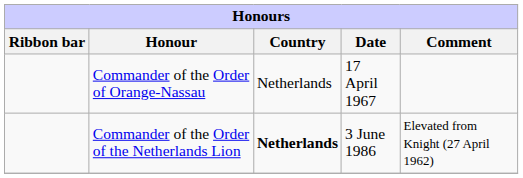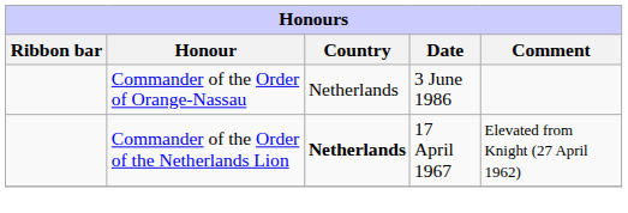Commander of the Order of Orange-Nassau | Date: 17 April 1967 -> 3 June 1986
Commander of the Order of the Netherlands Lion | Date: 3 June 1986 -> 17 April 1967
